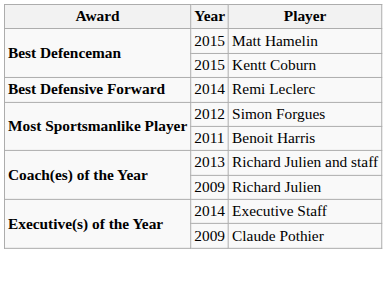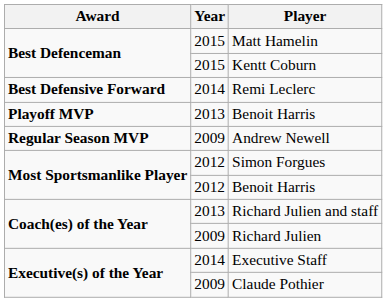+ row: Playoff MVP | 2013 | Benoit Harris
+ row: Regular Season MVP | 2009 | Andrew Newell
Most Sportsmanlike Player / Benoit Harris | Year: 2011 -> 2012
